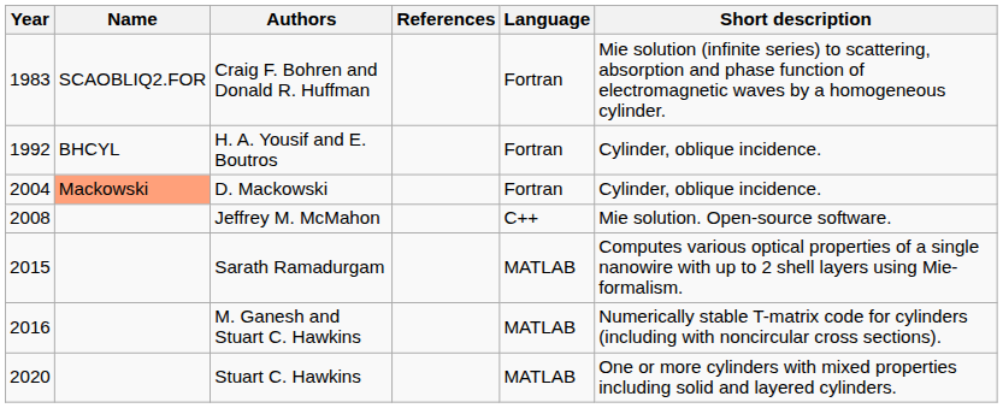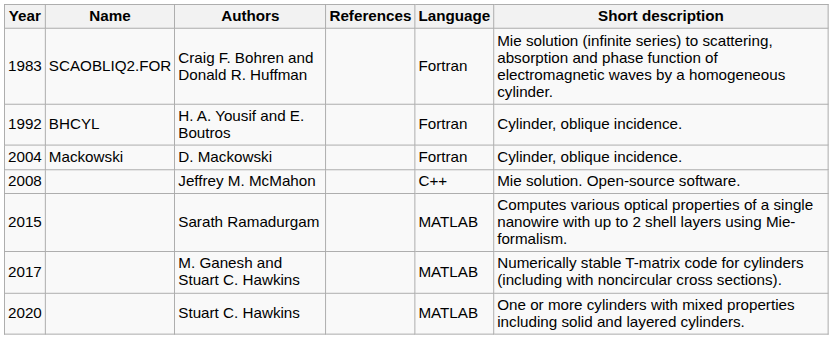D. Mackowski | Name: lightsalmon background -> no background
M. Ganesh and Stuart C. Hawkins | Year: 2016 -> 2017
